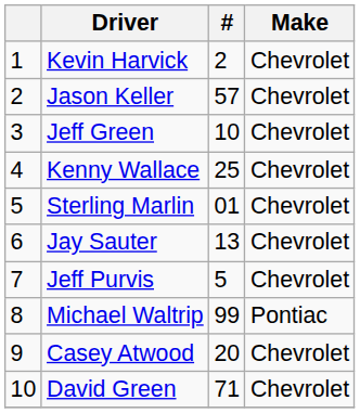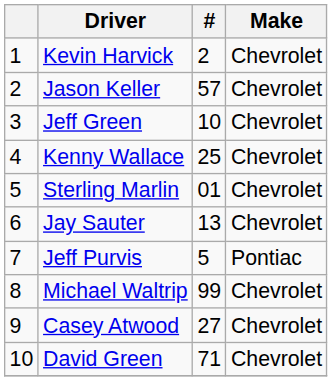Jeff Purvis | Make: Chevrolet -> Pontiac
Michael Waltrip | Make: Pontiac -> Chevrolet
Casey Atwood | #: 20 -> 27
